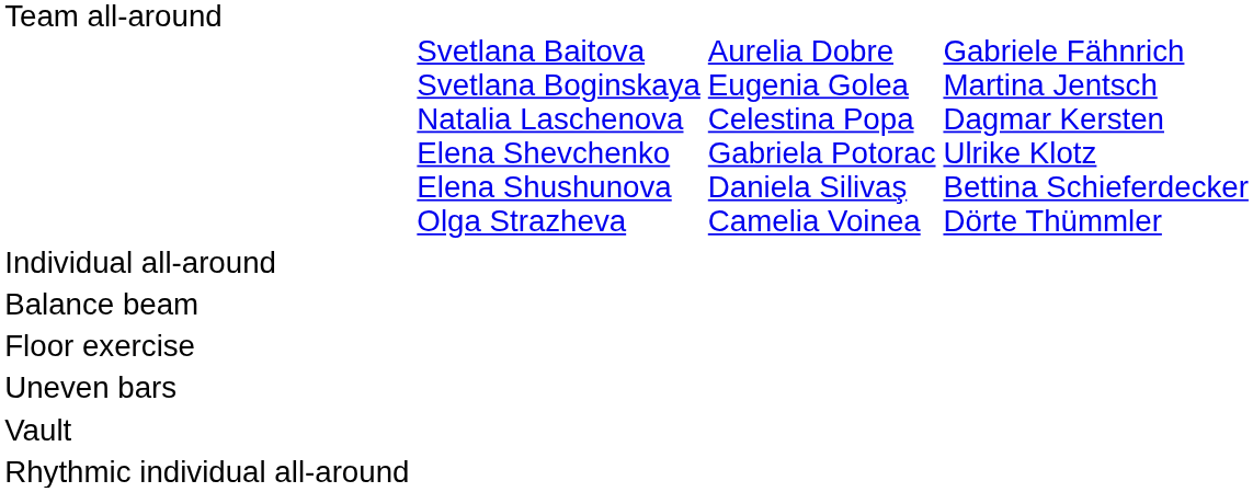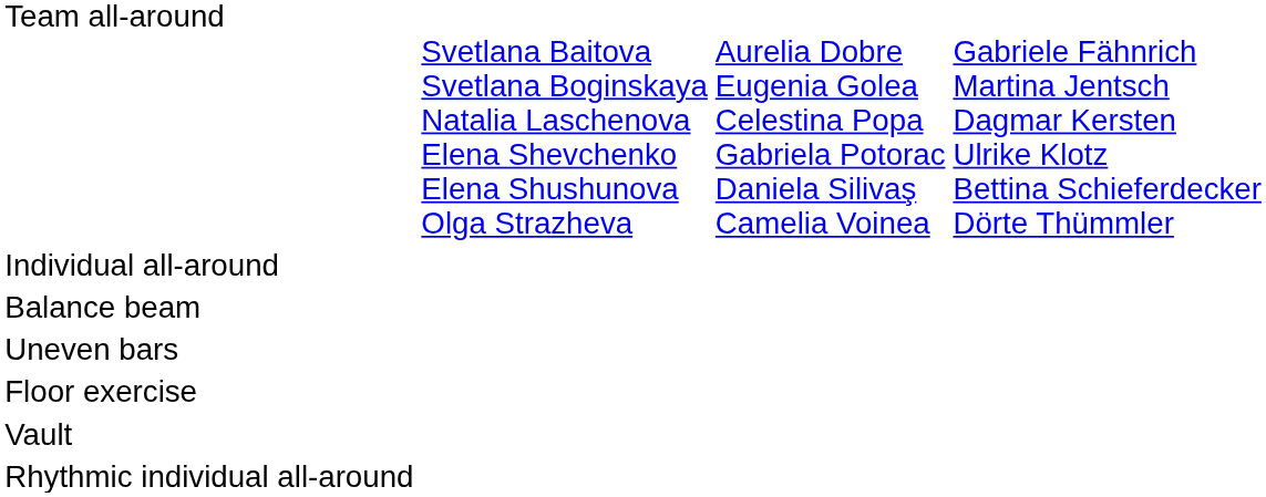rows swapped: Floor exercise <-> Uneven bars
